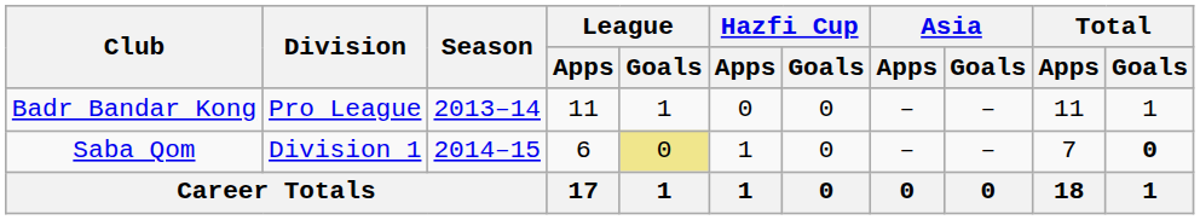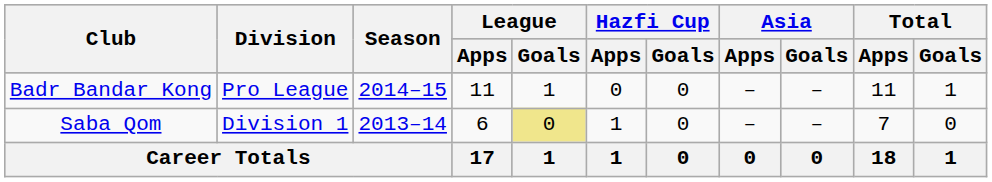Badr Bandar Kong | Season: 2013–14 -> 2014–15
Saba Qom | Season: 2014–15 -> 2013–14
Saba Qom | Total / Goals: bold -> normal
